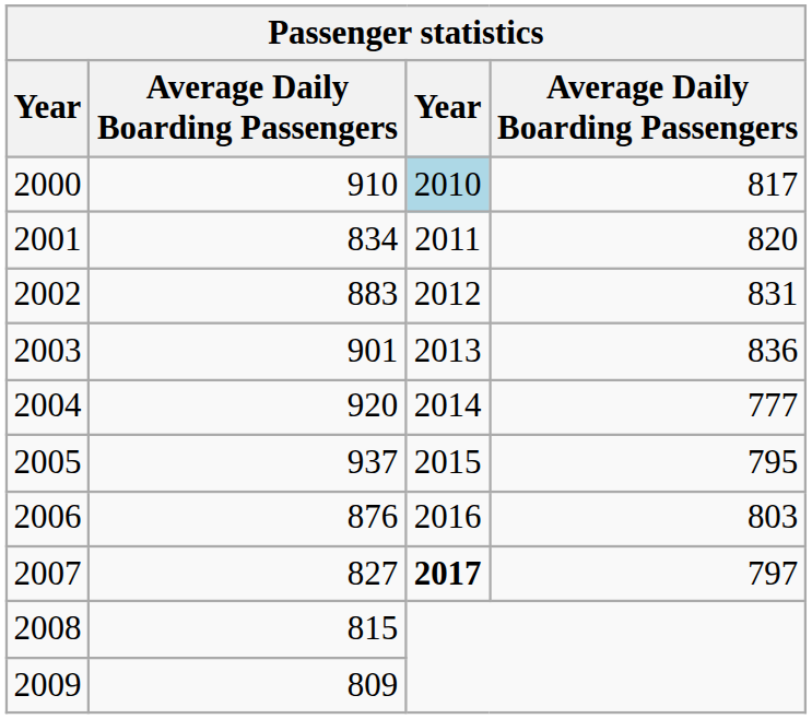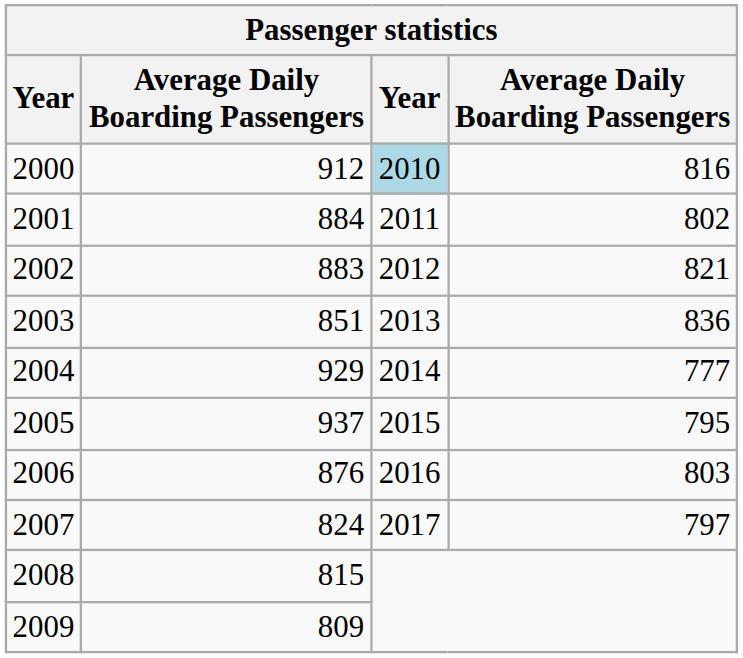2000 | column 2: 910 -> 912
2000 | column 4: 817 -> 816
2001 | column 2: 834 -> 884
2001 | column 4: 820 -> 802
2002 | column 4: 831 -> 821
2003 | column 2: 901 -> 851
2004 | column 2: 920 -> 929
2007 | column 2: 827 -> 824
2007 | column 3: bold -> normal
